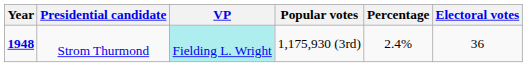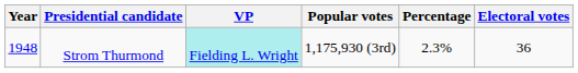Strom Thurmond | Year: bold -> normal
Strom Thurmond | Percentage: 2.4% -> 2.3%
